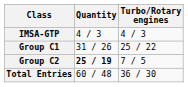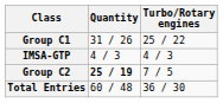rows swapped: Group C1 <-> IMSA-GTP
